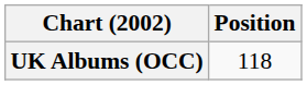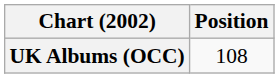UK Albums (OCC) | Position: 118 -> 108
